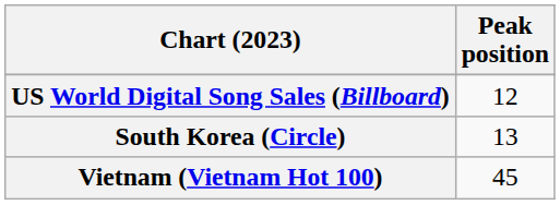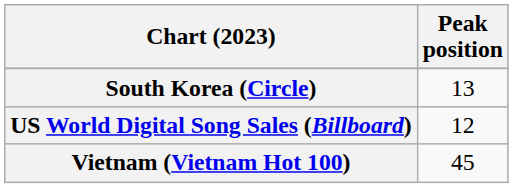rows swapped: South Korea (Circle) <-> US World Digital Song Sales (Billboard)
